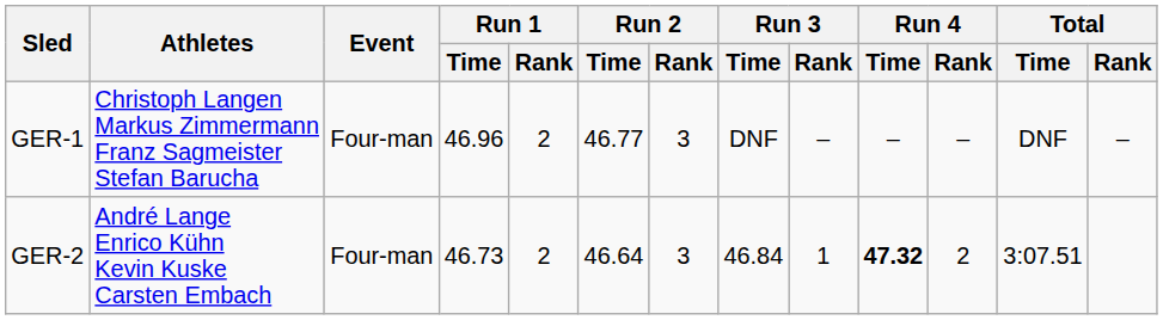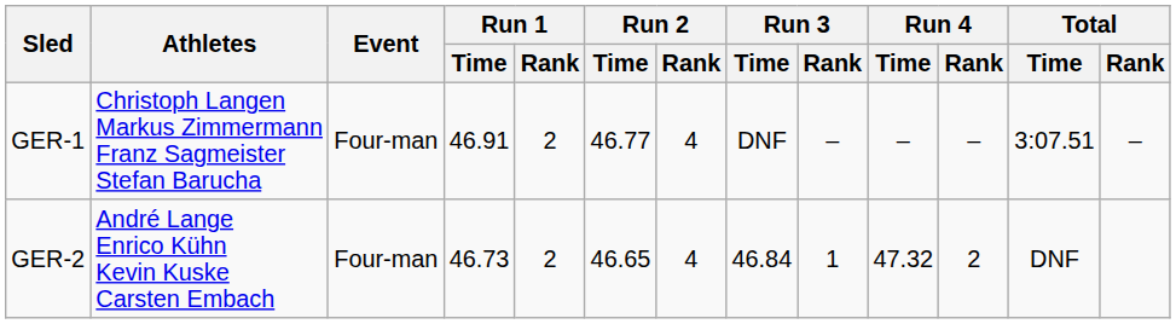GER-1 | Run 1 / Time: 46.96 -> 46.91
GER-1 | Run 2 / Rank: 3 -> 4
GER-1 | Total / Time: DNF -> 3:07.51
GER-2 | Run 2 / Time: 46.64 -> 46.65
GER-2 | Run 2 / Rank: 3 -> 4
GER-2 | Run 4 / Time: bold -> normal
GER-2 | Total / Time: 3:07.51 -> DNF
